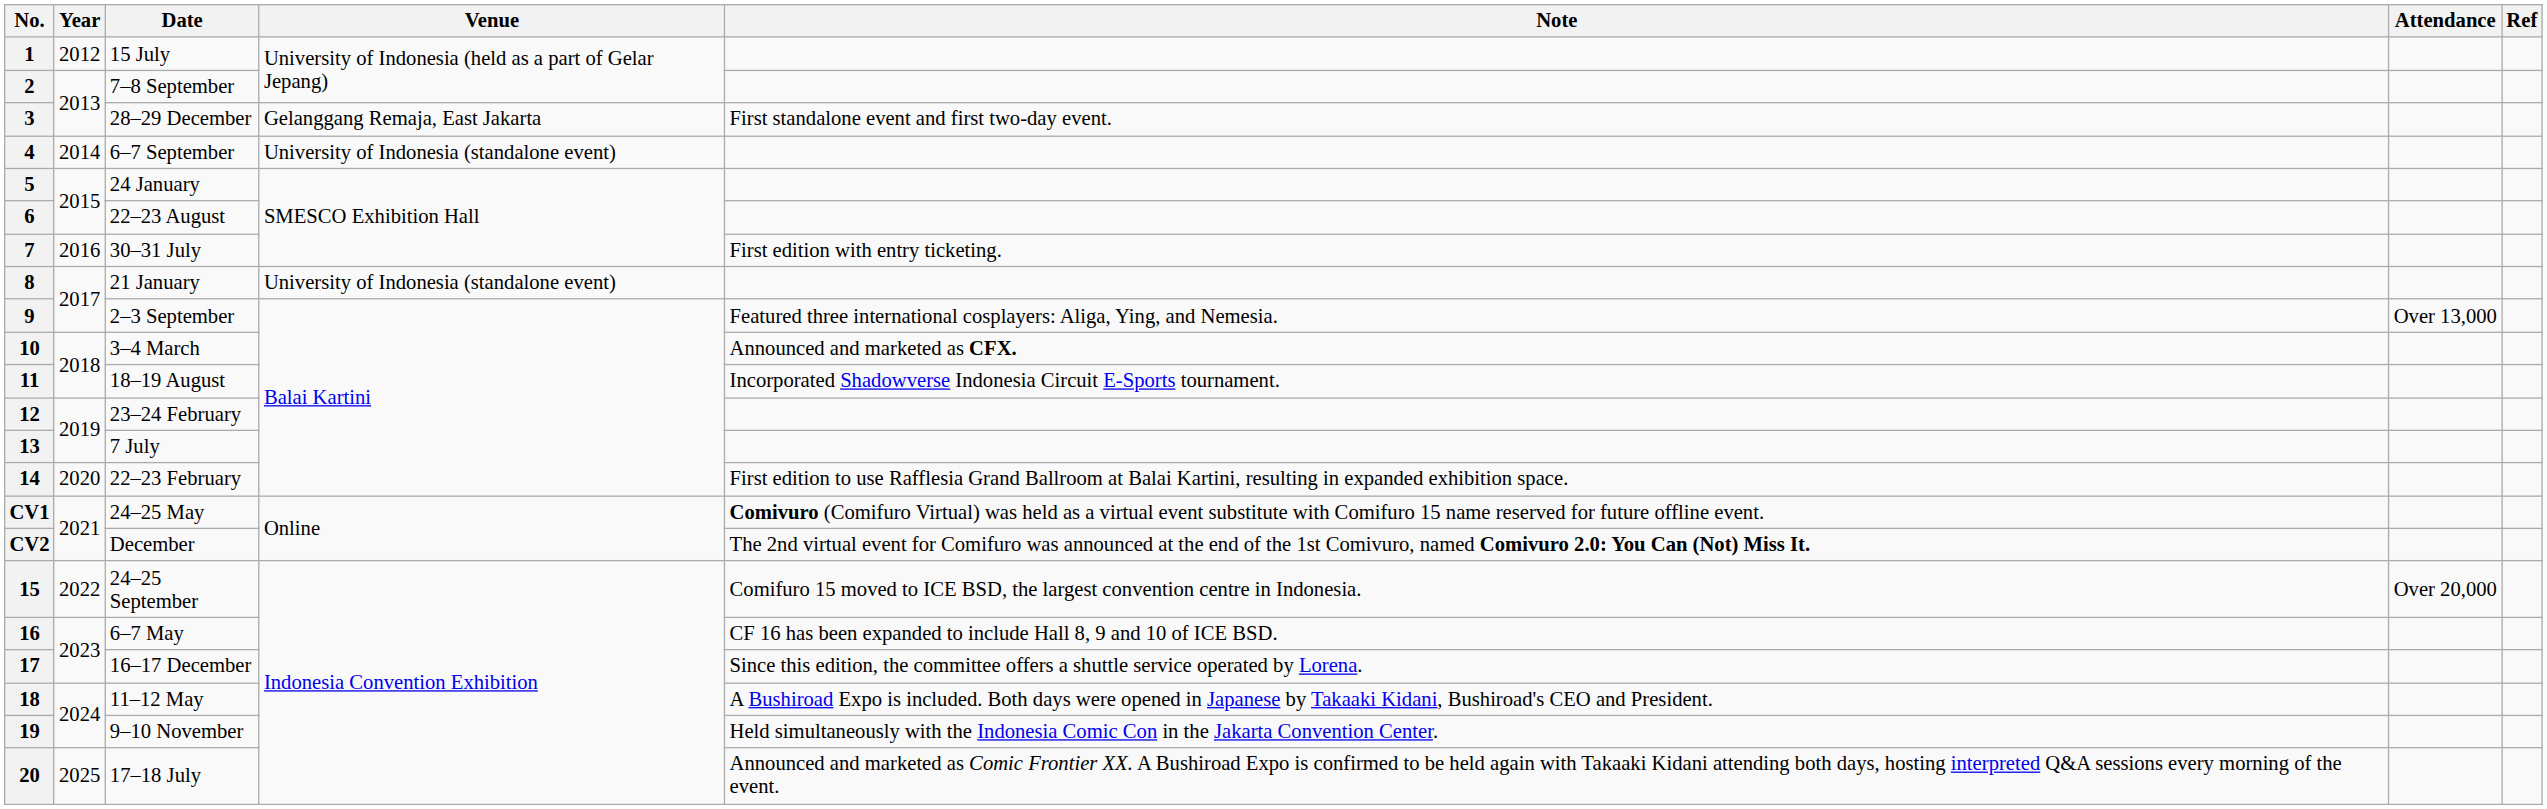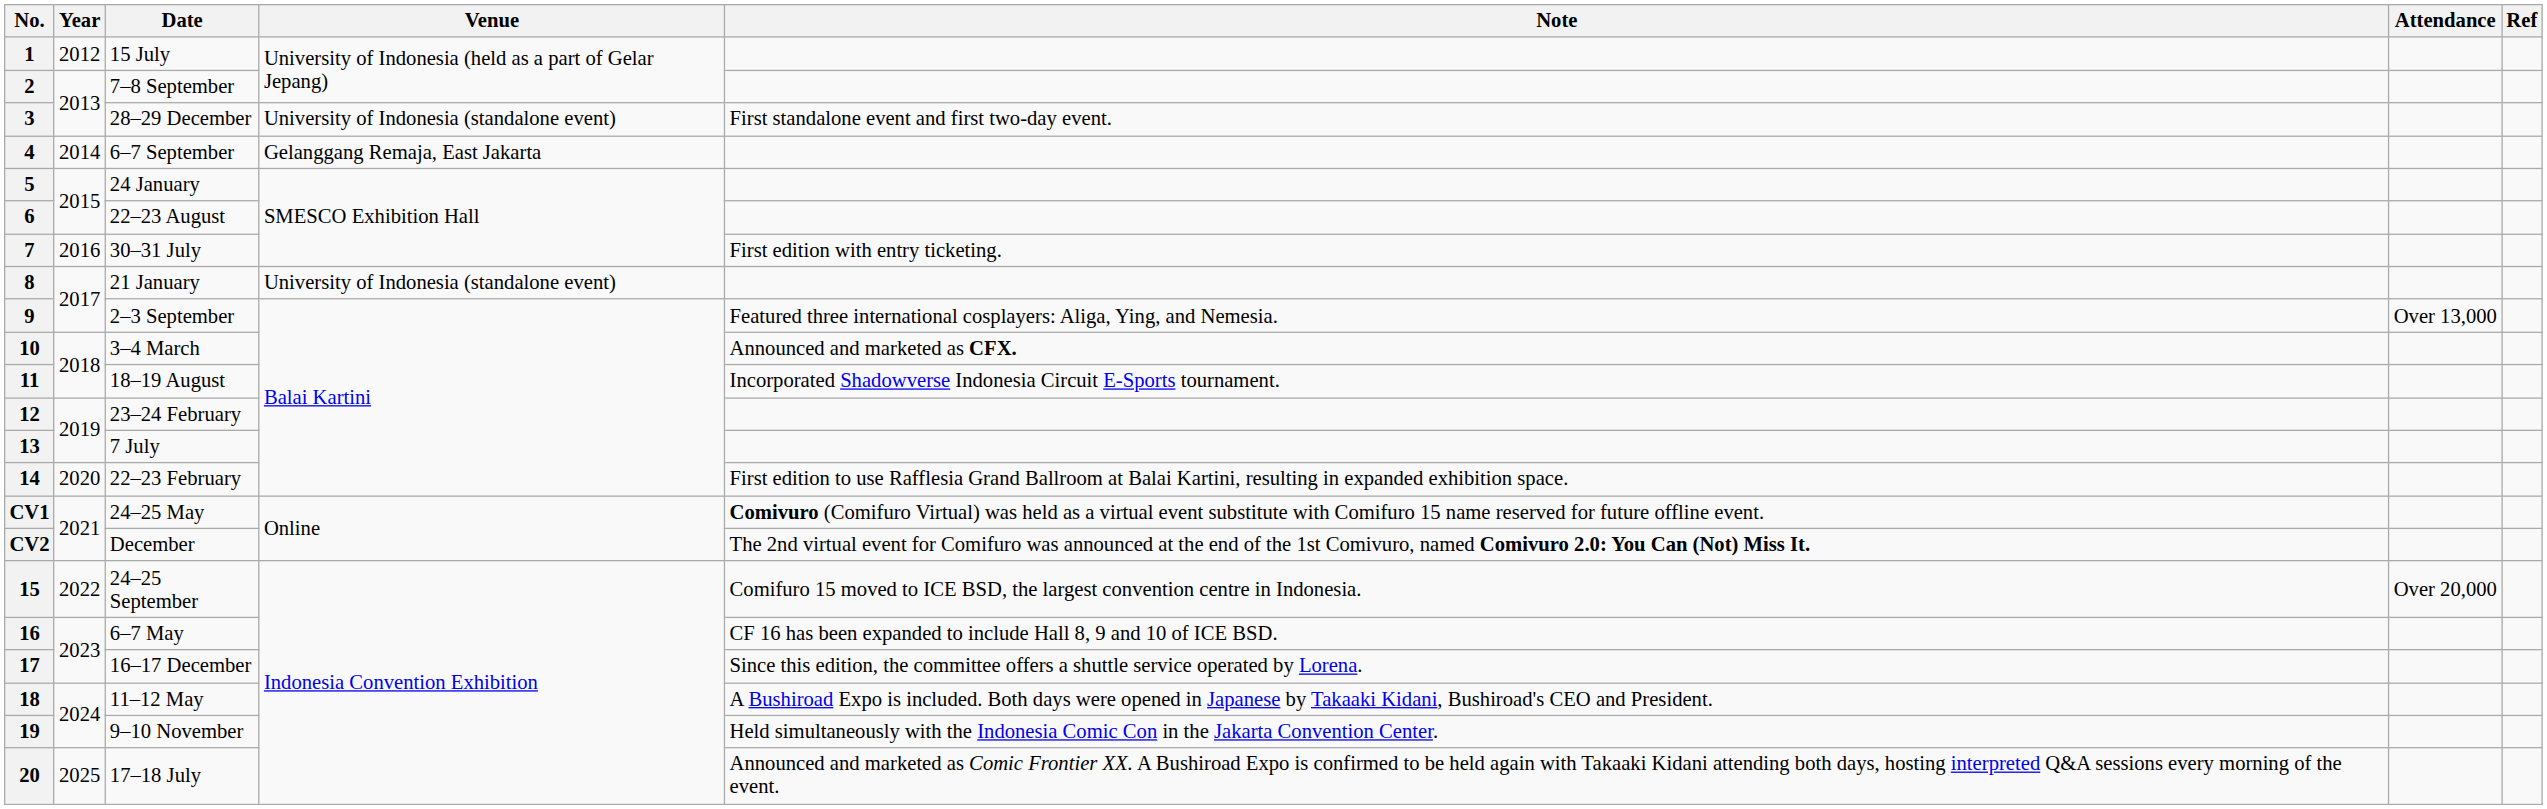3 | Venue: Gelanggang Remaja, East Jakarta -> University of Indonesia (standalone event)
4 | Venue: University of Indonesia (standalone event) -> Gelanggang Remaja, East Jakarta
